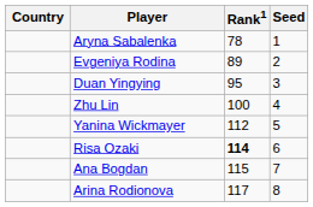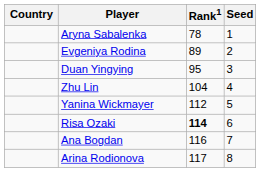Zhu Lin | Rank1: 100 -> 104
Ana Bogdan | Rank1: 115 -> 116
